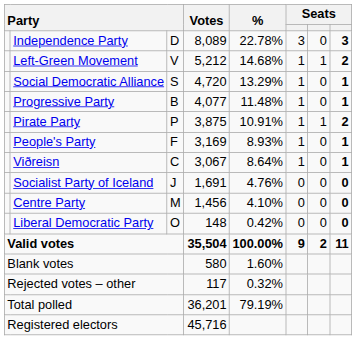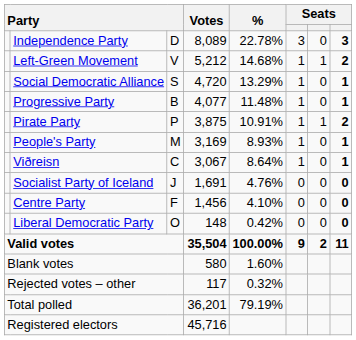People's Party | column 3: F -> M
Centre Party | column 3: M -> F
